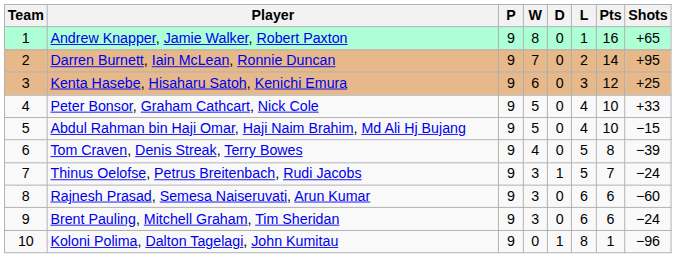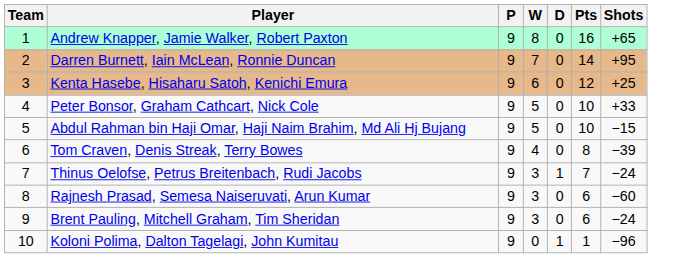- column: L | 1 | 2 | 3 | 4 | 4 | 5 | 5 | 6 | 6 | 8
